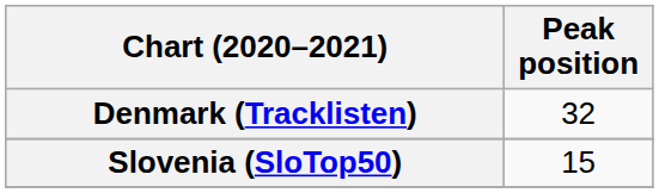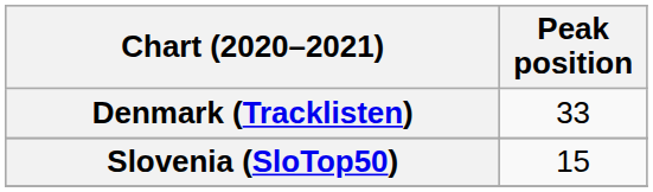Denmark (Tracklisten) | Peak position: 32 -> 33
